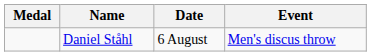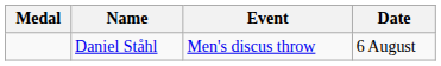columns swapped: Event <-> Date
